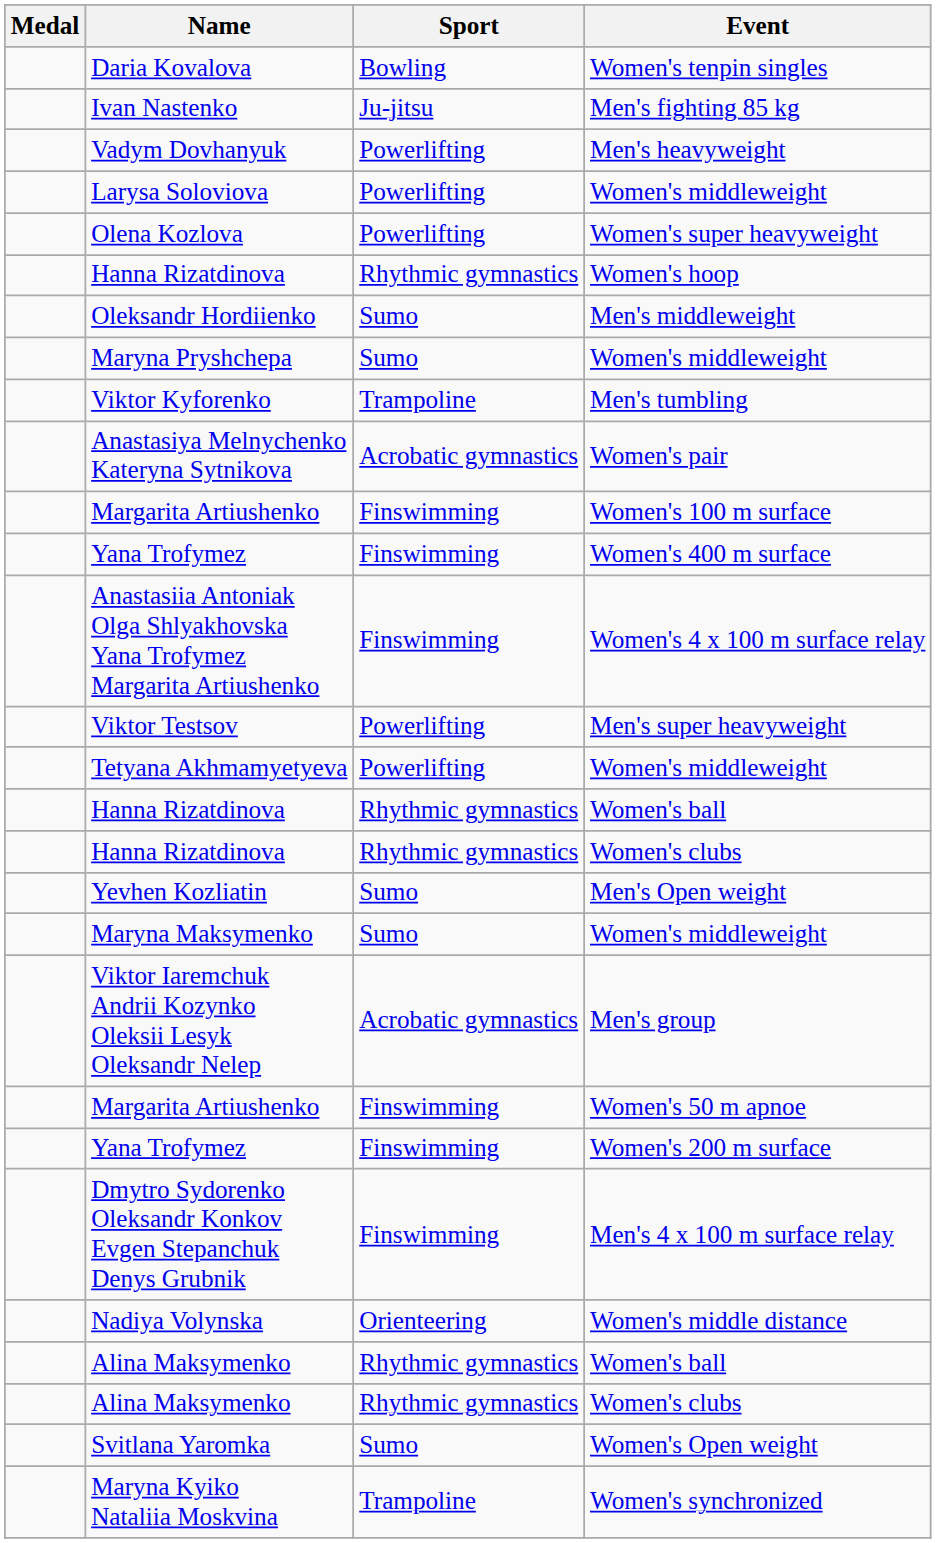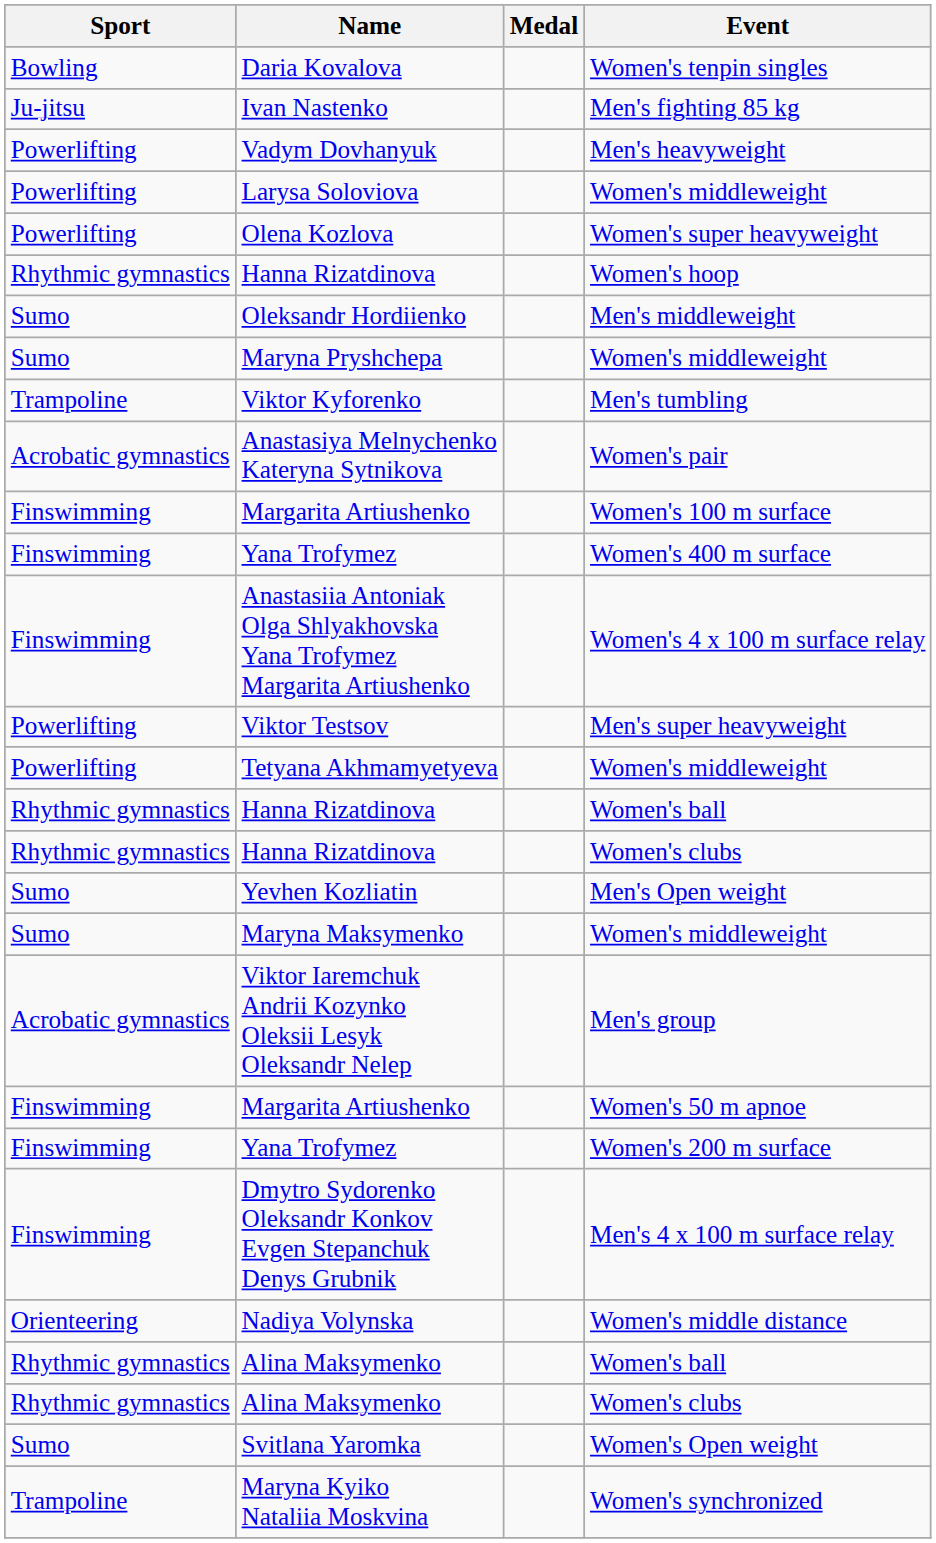columns swapped: Medal <-> Sport
